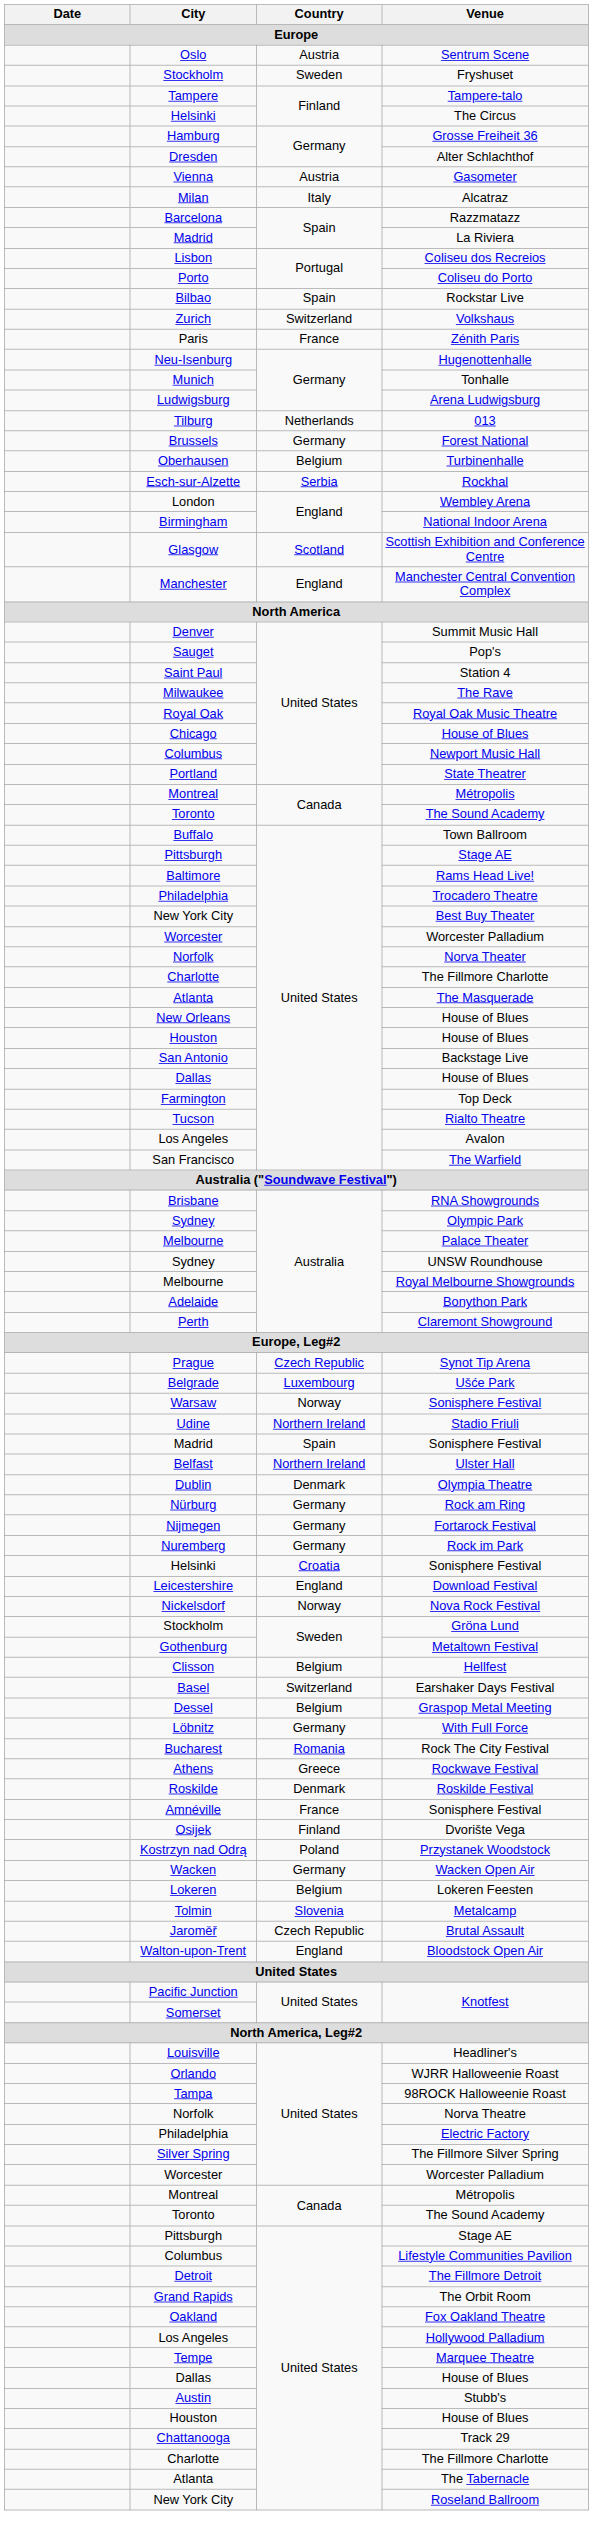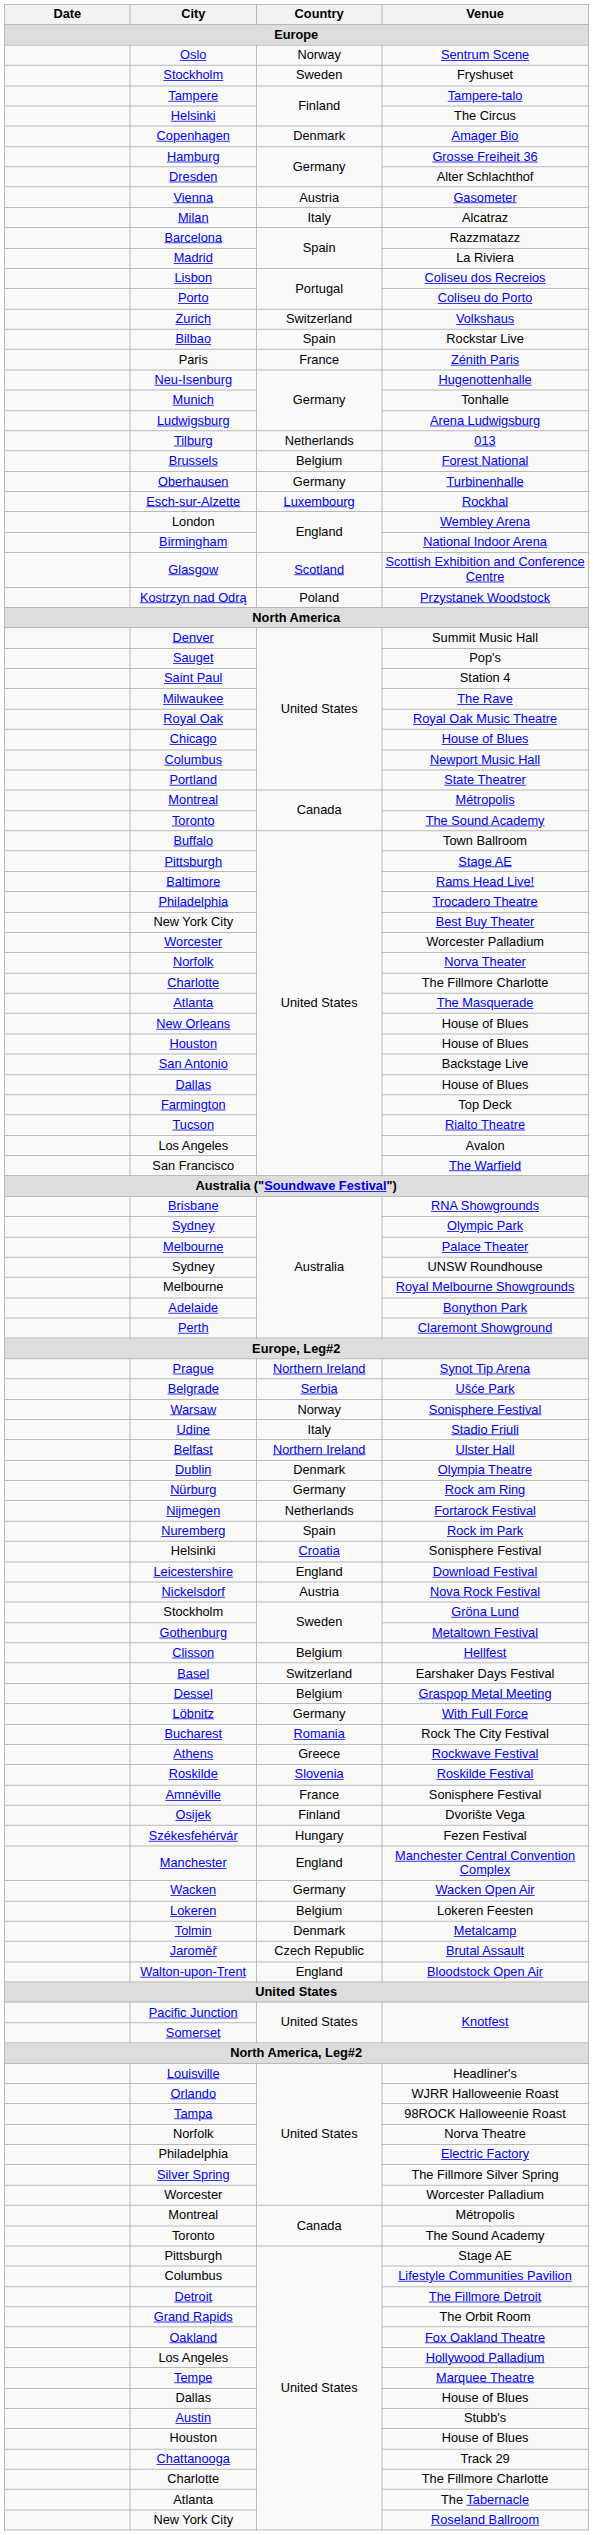Sentrum Scene | Country: Austria -> Norway
+ row: Copenhagen | Denmark | Amager Bio
rows swapped: Rockstar Live <-> Volkshaus
Forest National | Country: Germany -> Belgium
Turbinenhalle | Country: Belgium -> Germany
Rockhal | Country: Serbia -> Luxembourg
rows swapped: Manchester Central Convention Complex <-> Przystanek Woodstock
Synot Tip Arena | Country: Czech Republic -> Northern Ireland
Ušće Park | Country: Luxembourg -> Serbia
Stadio Friuli | Country: Northern Ireland -> Italy
- row: Madrid | Spain | Sonisphere Festival
Fortarock Festival | Country: Germany -> Netherlands
Rock im Park | Country: Germany -> Spain
Nova Rock Festival | Country: Norway -> Austria
Roskilde Festival | Country: Denmark -> Slovenia
+ row: Székesfehérvár | Hungary | Fezen Festival
Metalcamp | Country: Slovenia -> Denmark
